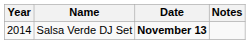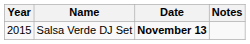Salsa Verde DJ Set | Year: 2014 -> 2015
